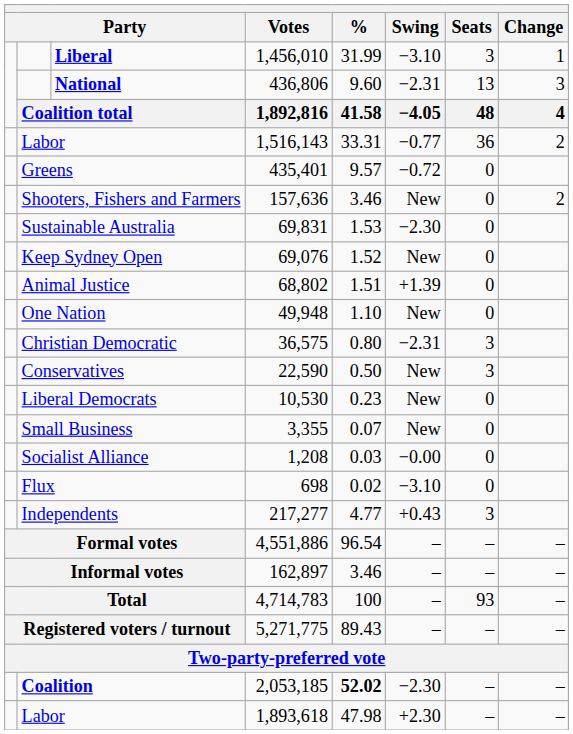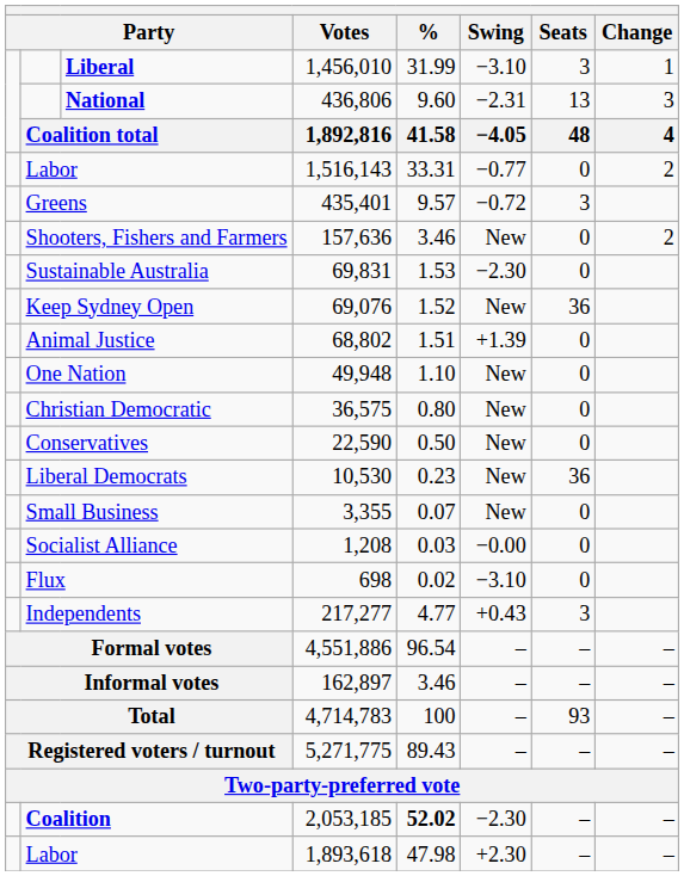Labor / 1,516,143 | Seats: 36 -> 0
Greens | Seats: 0 -> 3
Keep Sydney Open | Seats: 0 -> 36
Christian Democratic | Swing: −2.31 -> New
Christian Democratic | Seats: 3 -> 0
Conservatives | Seats: 3 -> 0
Liberal Democrats | Seats: 0 -> 36
